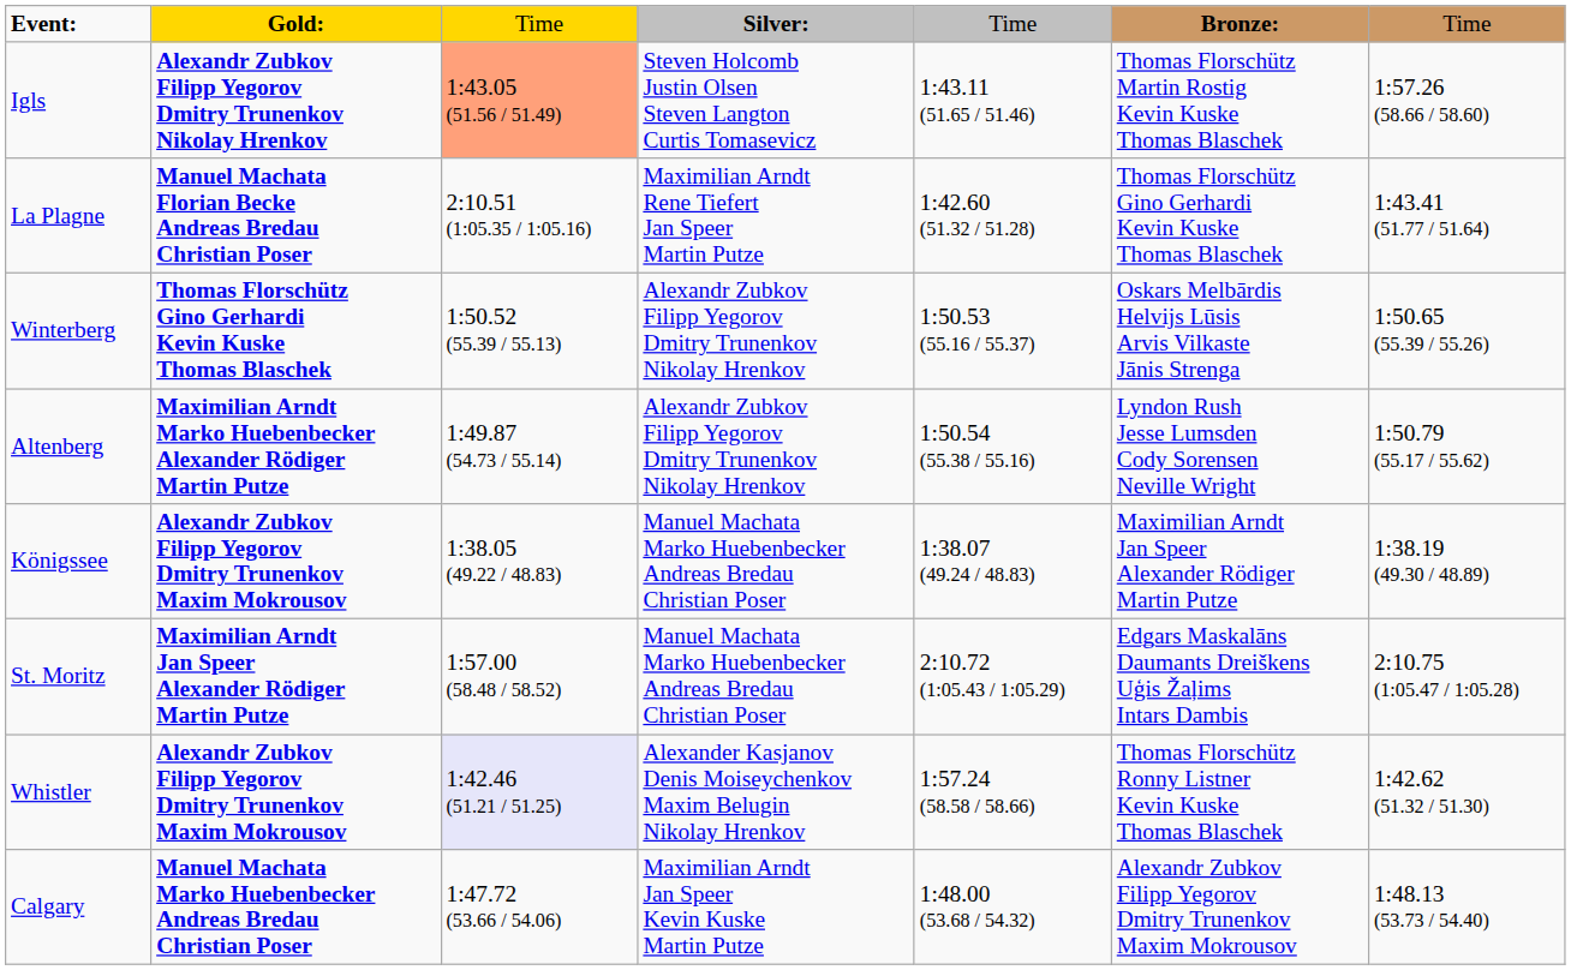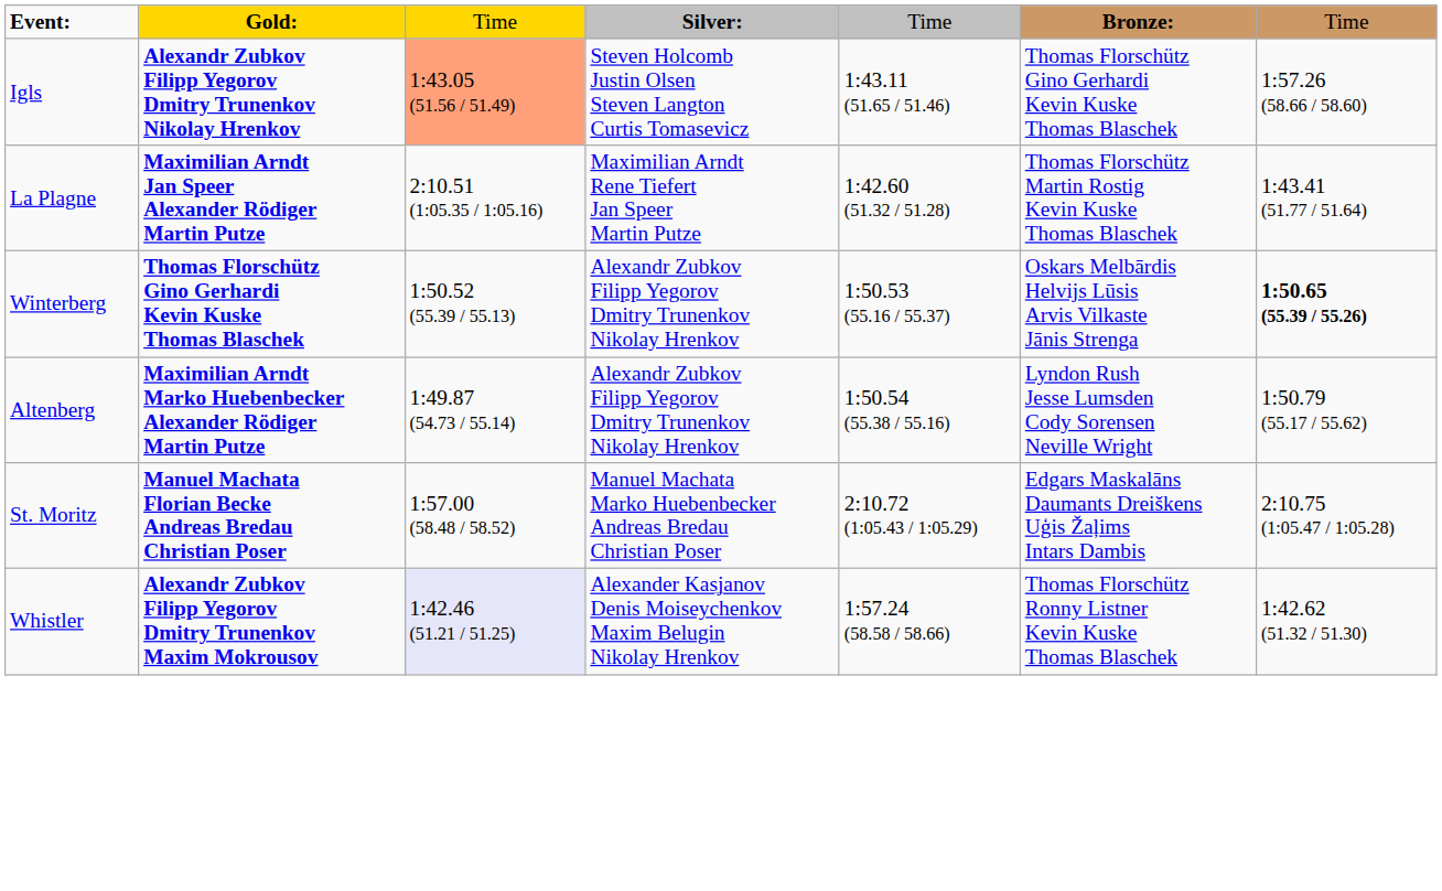Igls | column 6: Thomas Florschütz Martin Rostig Kevin Kuske Thomas Blaschek -> Thomas Florschütz Gino Gerhardi Kevin Kuske Thomas Blaschek
La Plagne | column 2: Manuel Machata Florian Becke Andreas Bredau Christian Poser -> Maximilian Arndt Jan Speer Alexander Rödiger Martin Putze
La Plagne | column 6: Thomas Florschütz Gino Gerhardi Kevin Kuske Thomas Blaschek -> Thomas Florschütz Martin Rostig Kevin Kuske Thomas Blaschek
Winterberg | column 7: normal -> bold
- row: Königssee | Alexandr Zubkov Filipp Yegorov Dmitry Trunenkov Maxim Mokrousov | 1:38.05 (49.22 / 48.83) | Manuel Machata Marko Huebenbecker Andreas Bredau Christian Poser | 1:38.07 (49.24 / 48.83) | Maximilian Arndt Jan Speer Alexander Rödiger Martin Putze | 1:38.19 (49.30 / 48.89)
St. Moritz | column 2: Maximilian Arndt Jan Speer Alexander Rödiger Martin Putze -> Manuel Machata Florian Becke Andreas Bredau Christian Poser
- row: Calgary | Manuel Machata Marko Huebenbecker Andreas Bredau Christian Poser | 1:47.72 (53.66 / 54.06) | Maximilian Arndt Jan Speer Kevin Kuske Martin Putze | 1:48.00 (53.68 / 54.32) | Alexandr Zubkov Filipp Yegorov Dmitry Trunenkov Maxim Mokrousov | 1:48.13 (53.73 / 54.40)
